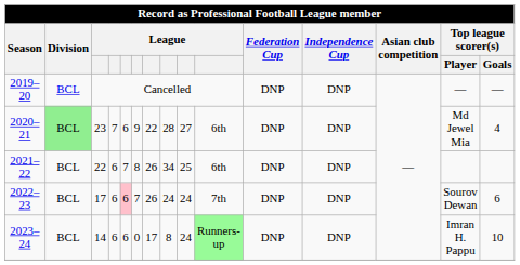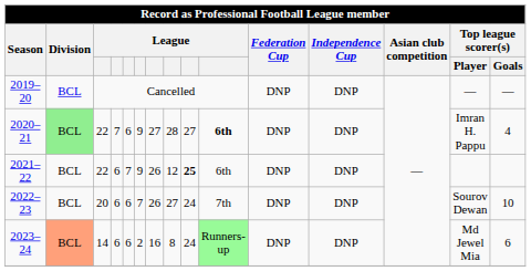2020–21 | column 3: 23 -> 22
2020–21 | column 7: 22 -> 27
2020–21 | column 10: normal -> bold
2020–21 | Top league scorer(s) / Player: Md Jewel Mia -> Imran H. Pappu
2021–22 | column 6: 8 -> 9
2021–22 | column 8: 34 -> 12
2021–22 | column 9: normal -> bold
2022–23 | column 3: 17 -> 20
2022–23 | column 5: pink background -> no background
2022–23 | column 8: 24 -> 27
2022–23 | Top league scorer(s) / Goals: 6 -> 10
2023–24 | Division: no background -> lightsalmon background
2023–24 | column 6: 0 -> 2
2023–24 | column 7: 17 -> 16
2023–24 | Top league scorer(s) / Player: Imran H. Pappu -> Md Jewel Mia
2023–24 | Top league scorer(s) / Goals: 10 -> 6
